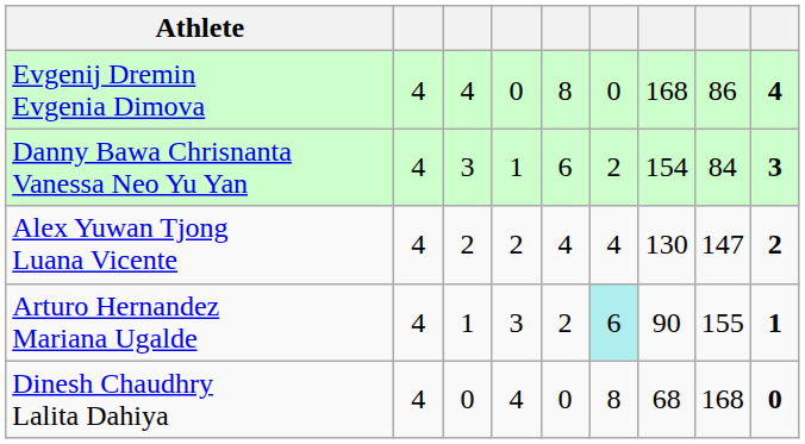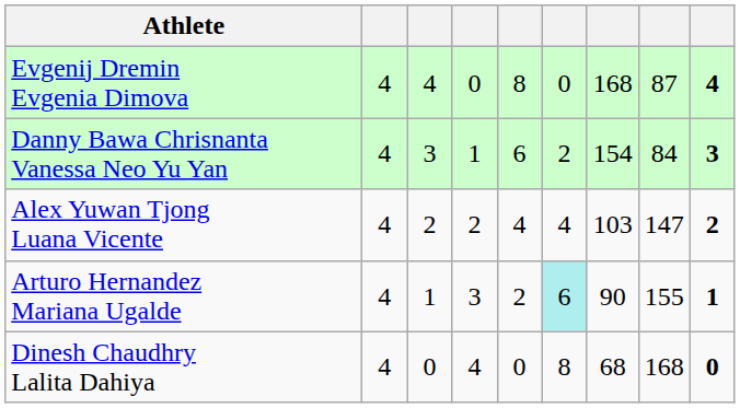Evgenij Dremin Evgenia Dimova | column 8: 86 -> 87
Alex Yuwan Tjong Luana Vicente | column 7: 130 -> 103
